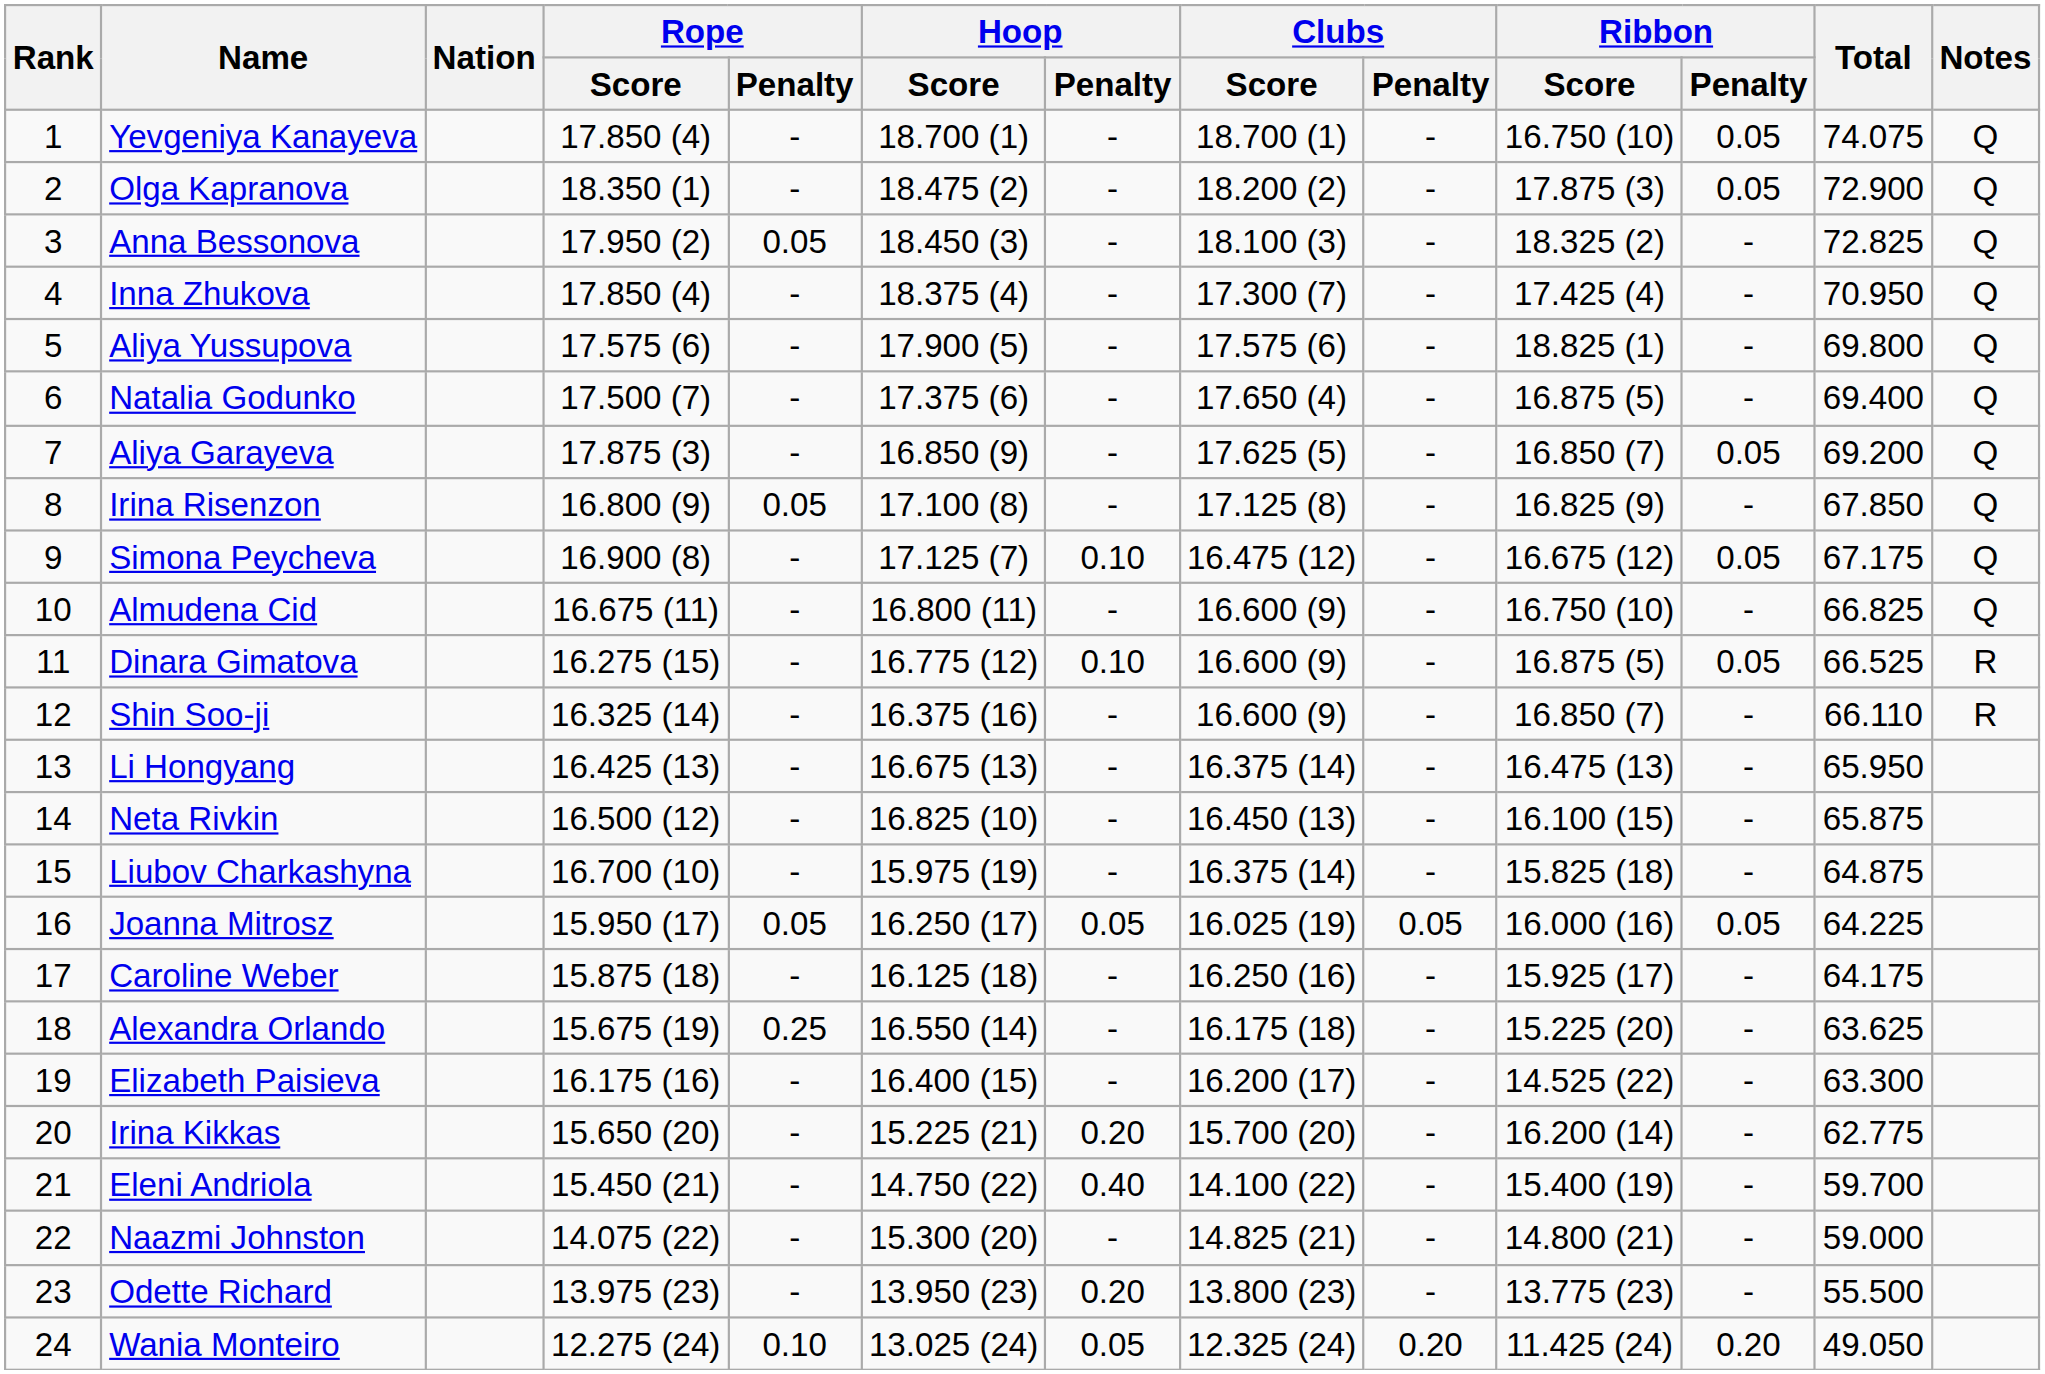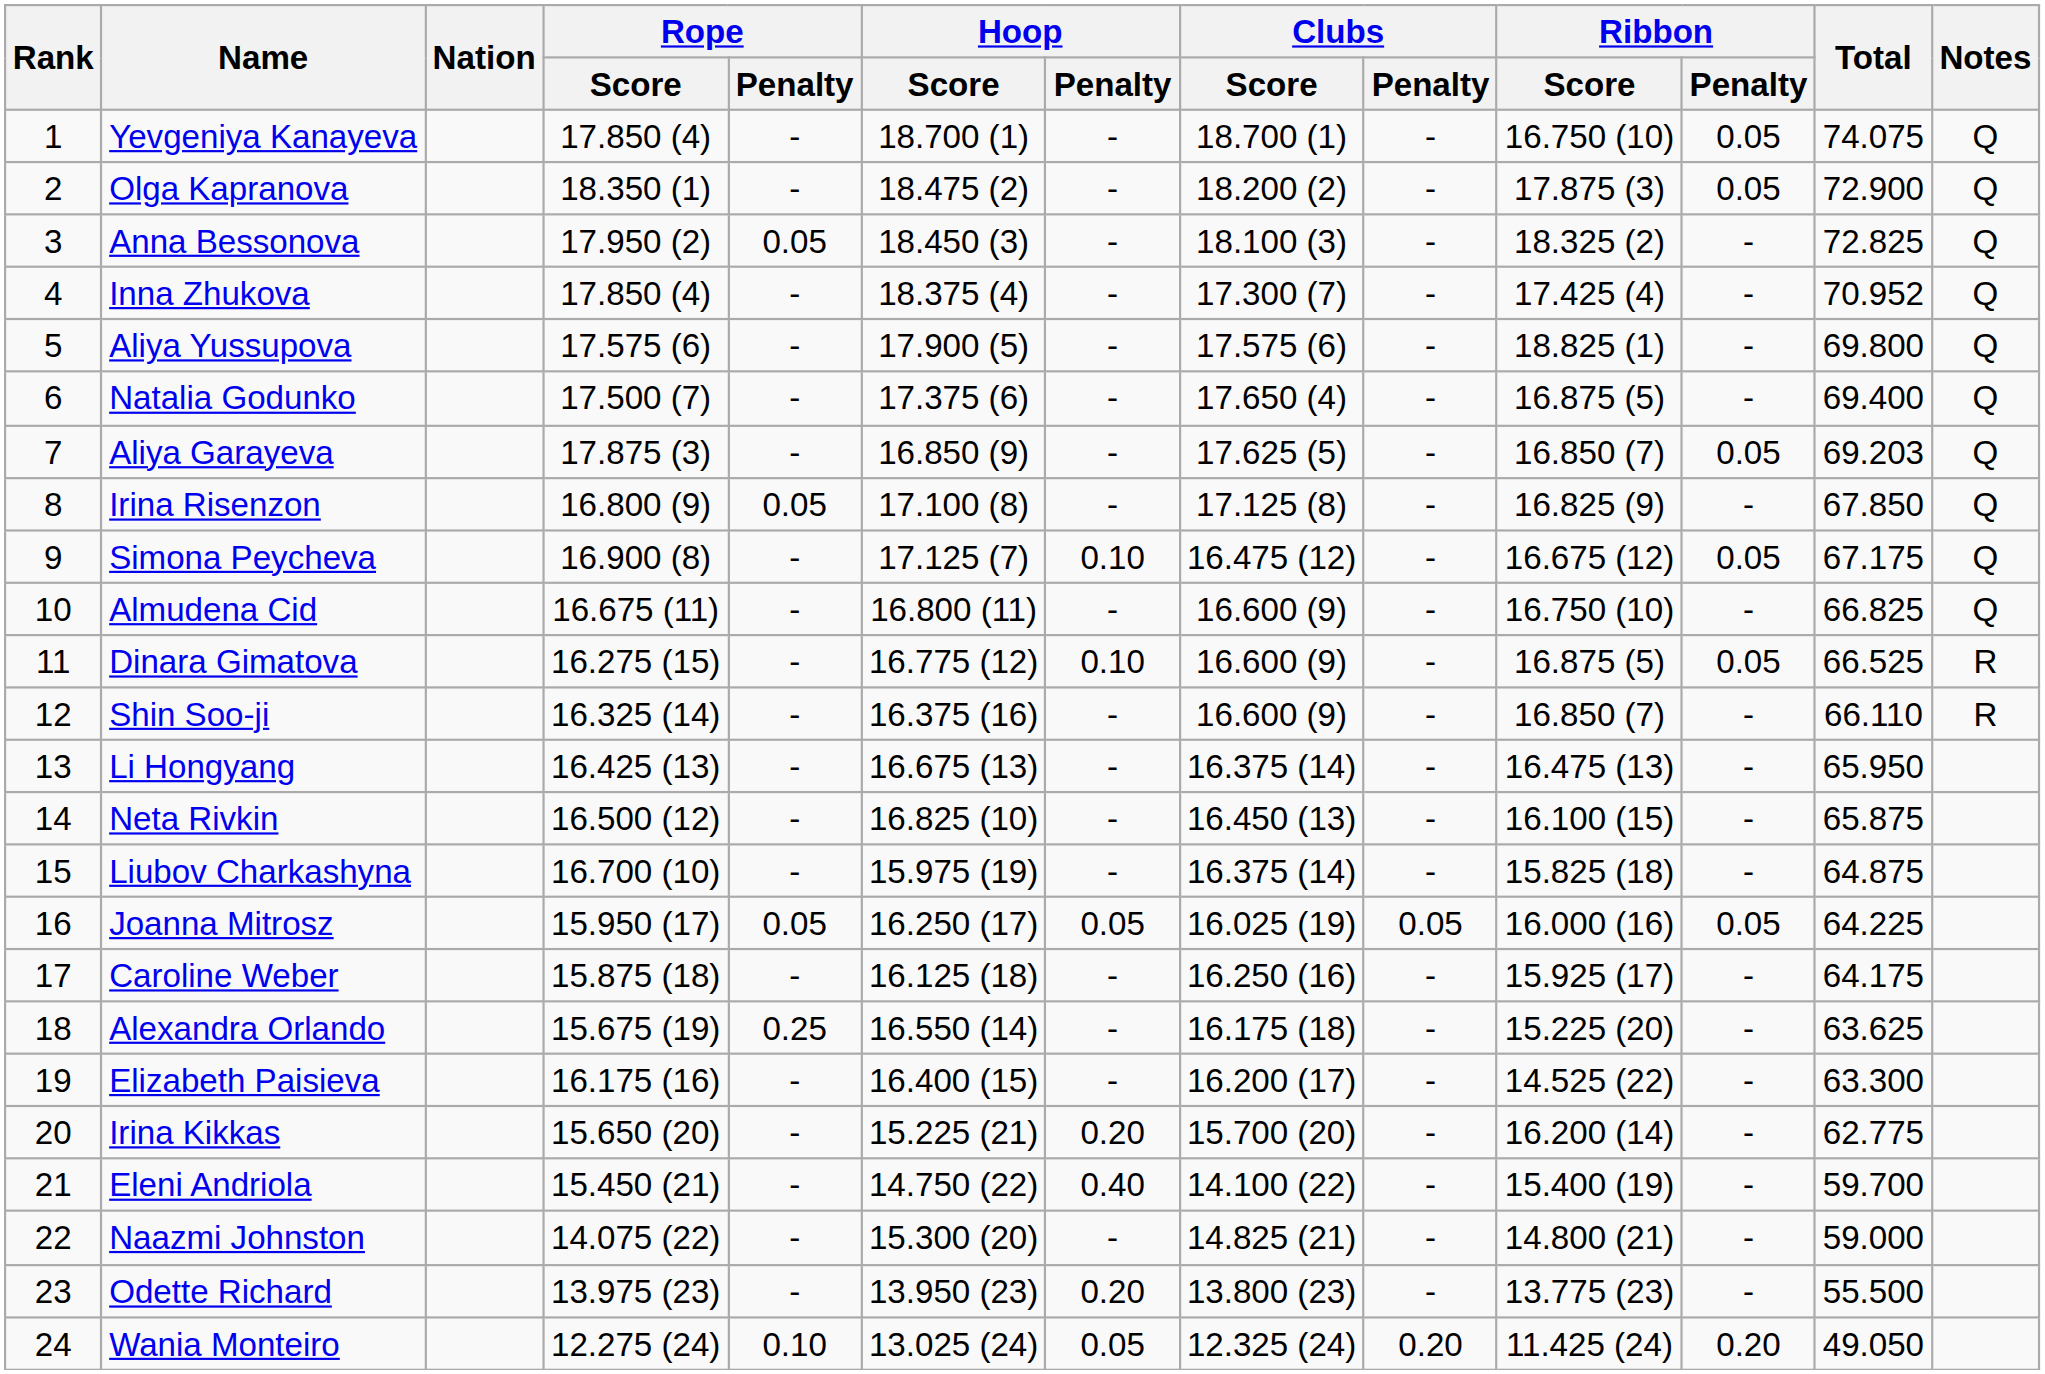Inna Zhukova | Total: 70.950 -> 70.952
Aliya Garayeva | Total: 69.200 -> 69.203
